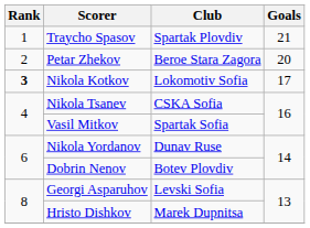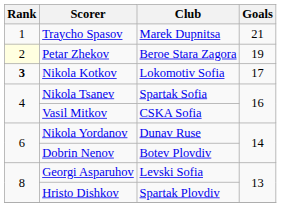Traycho Spasov | Club: Spartak Plovdiv -> Marek Dupnitsa
Petar Zhekov | Rank: no background -> lightyellow background
Petar Zhekov | Goals: 20 -> 19
Nikola Tsanev | Club: CSKA Sofia -> Spartak Sofia
Vasil Mitkov | Club: Spartak Sofia -> CSKA Sofia
Hristo Dishkov | Club: Marek Dupnitsa -> Spartak Plovdiv
